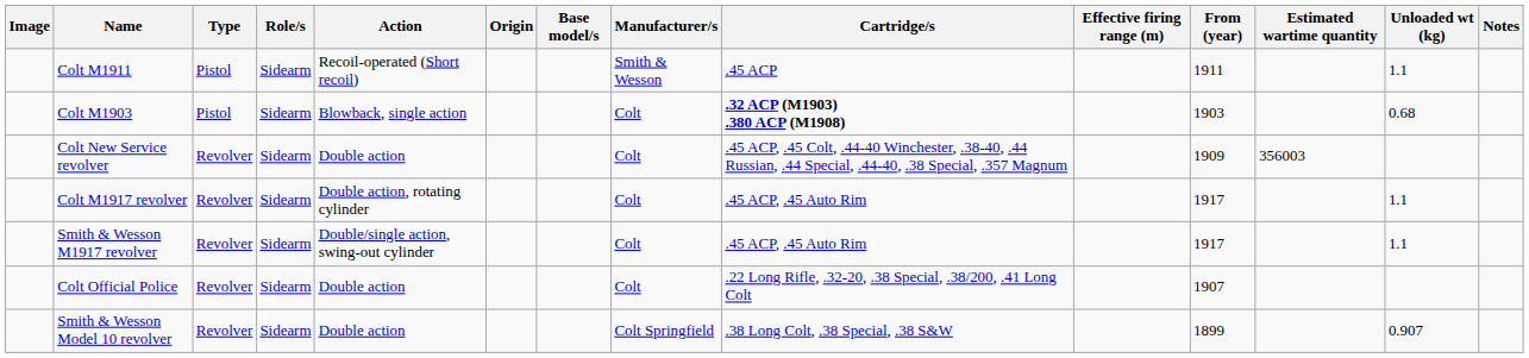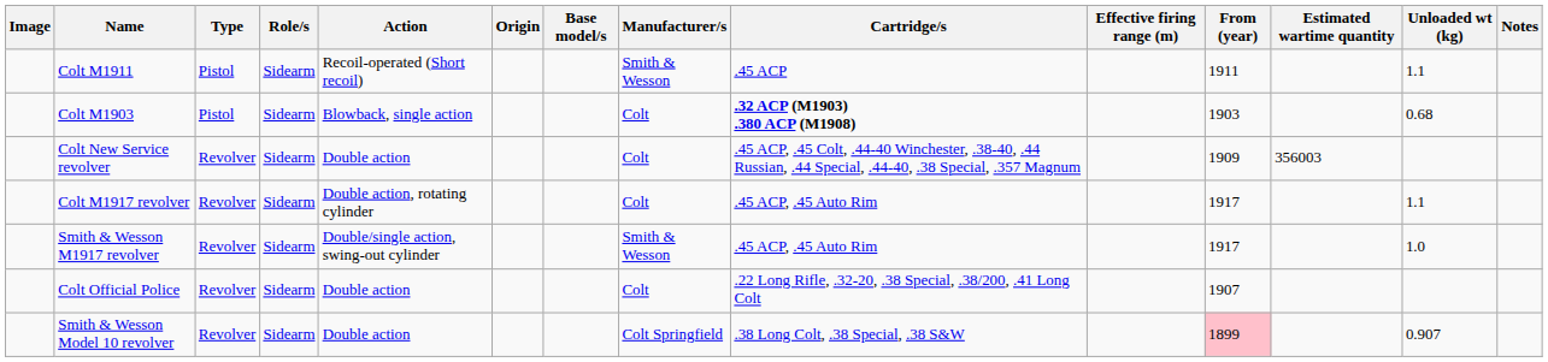Smith & Wesson M1917 revolver | Manufacturer/s: Colt -> Smith & Wesson
Smith & Wesson M1917 revolver | Unloaded wt (kg): 1.1 -> 1.0
Smith & Wesson Model 10 revolver | From (year): no background -> pink background
